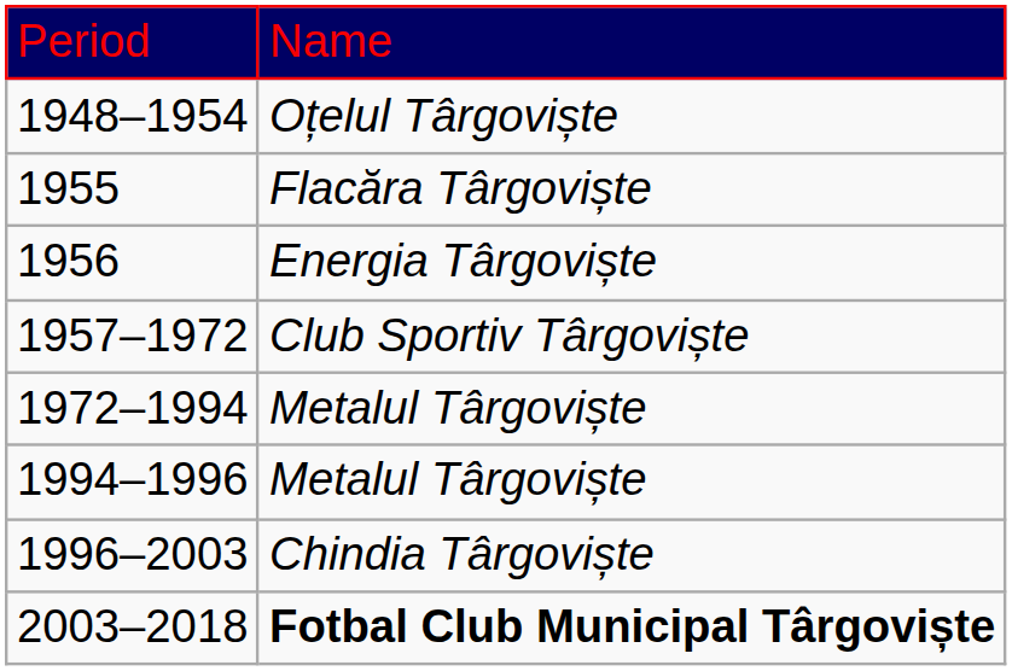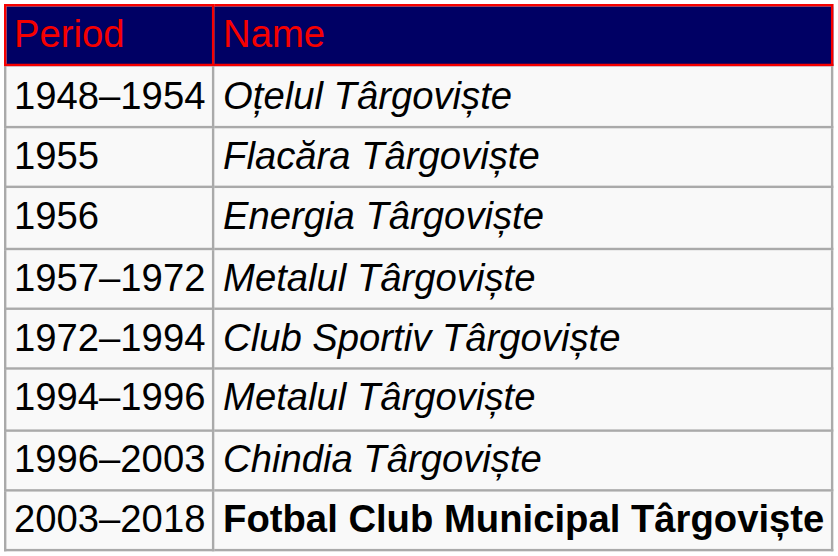1957–1972 | column 2: Club Sportiv Târgoviște -> Metalul Târgoviște
1972–1994 | column 2: Metalul Târgoviște -> Club Sportiv Târgoviște
